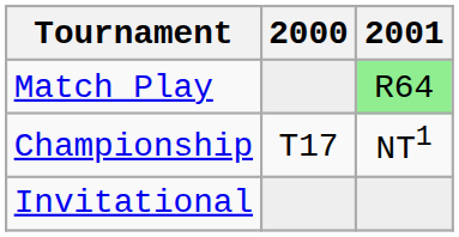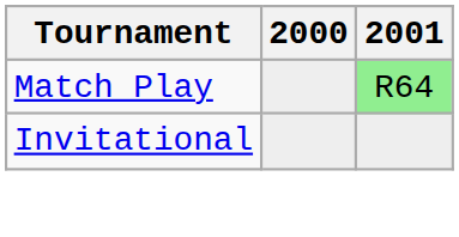- row: Championship | T17 | NT1
